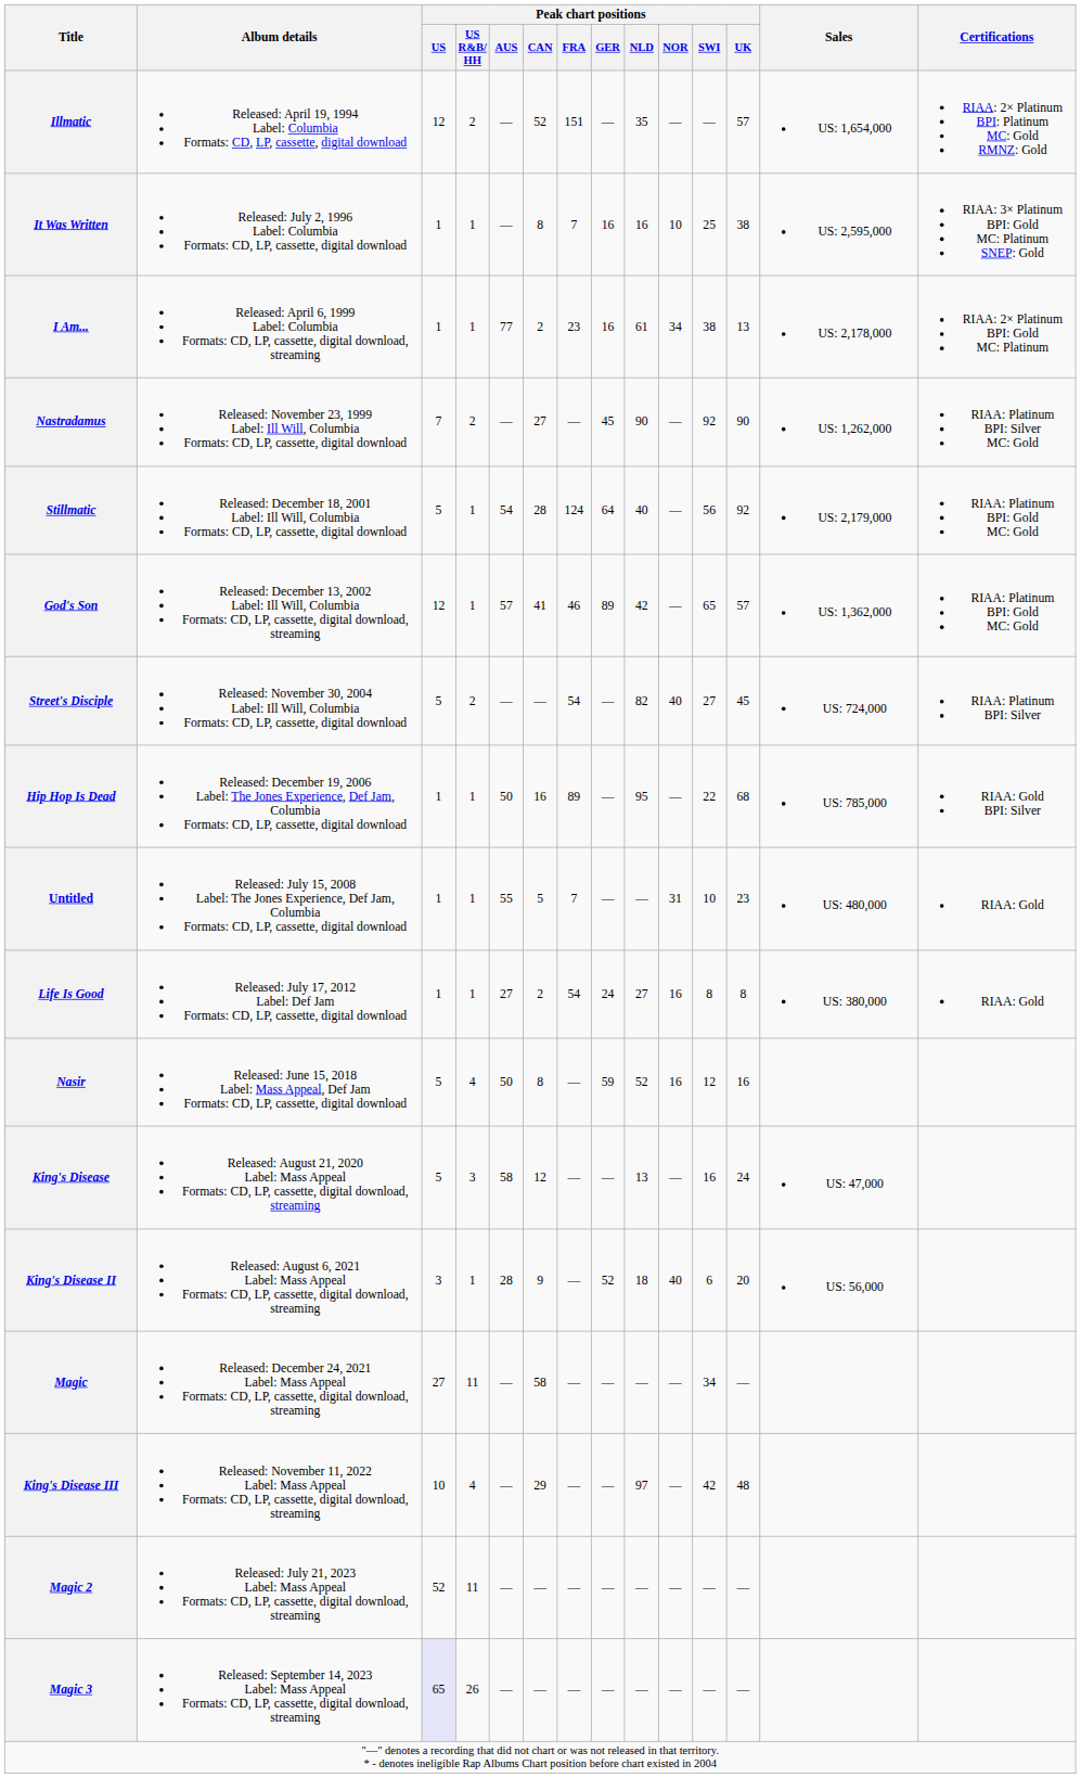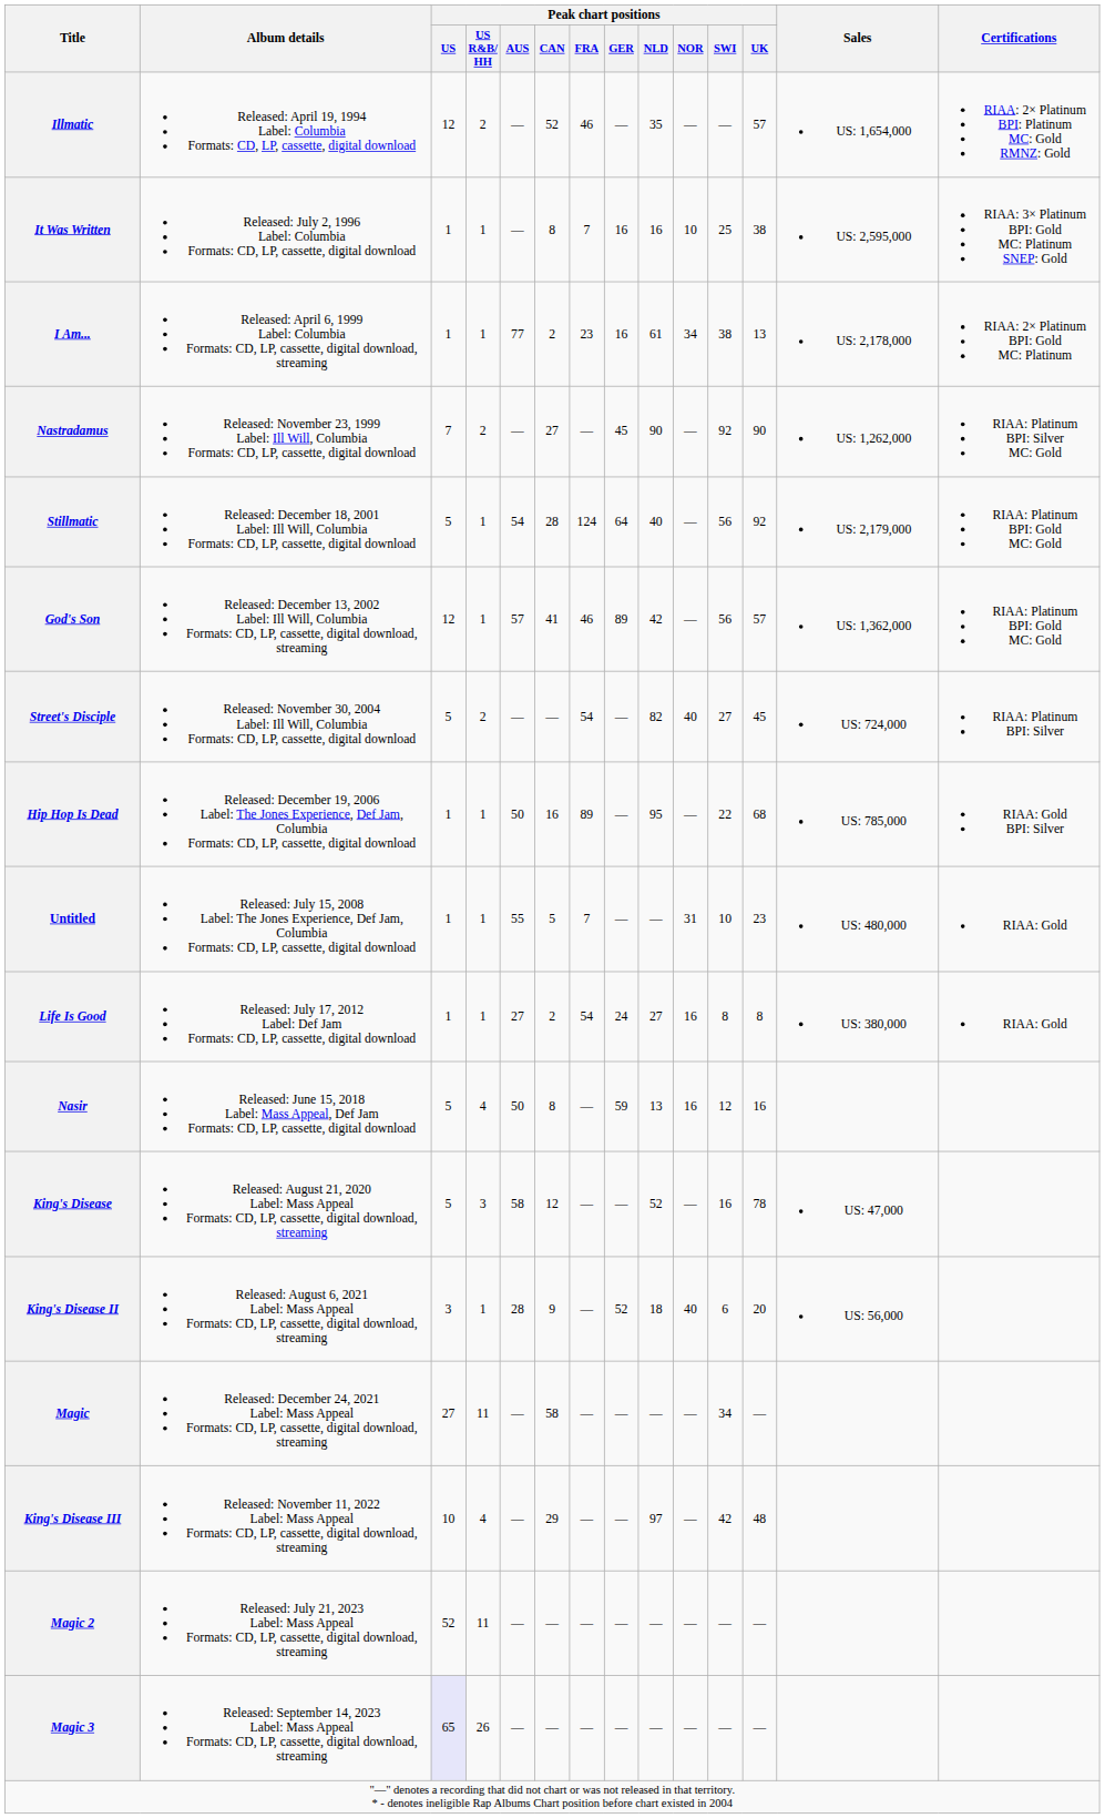Illmatic | Peak chart positions / FRA: 151 -> 46
God's Son | Peak chart positions / SWI: 65 -> 56
Nasir | Peak chart positions / NLD: 52 -> 13
King's Disease | Peak chart positions / NLD: 13 -> 52
King's Disease | Peak chart positions / UK: 24 -> 78
